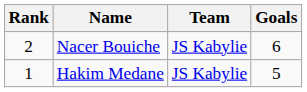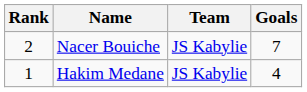Nacer Bouiche | Goals: 6 -> 7
Hakim Medane | Goals: 5 -> 4
